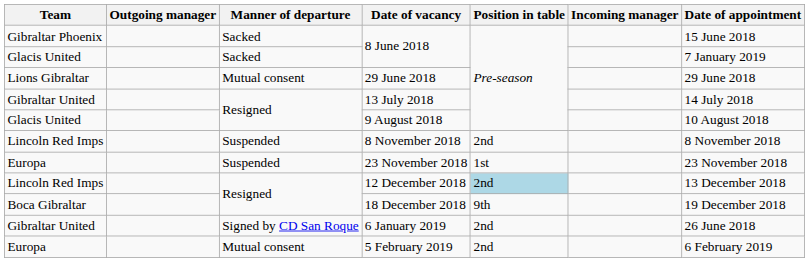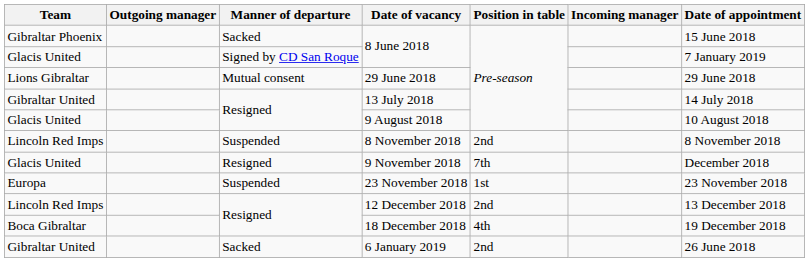Glacis United / 8 June 2018 | Manner of departure: Sacked -> Signed by CD San Roque
+ row: Glacis United | Resigned | 9 November 2018 | 7th | December 2018
12 December 2018 | Position in table: lightblue background -> no background
18 December 2018 | Position in table: 9th -> 4th
6 January 2019 | Manner of departure: Signed by CD San Roque -> Sacked
- row: Europa | Mutual consent | 5 February 2019 | 2nd | 6 February 2019
